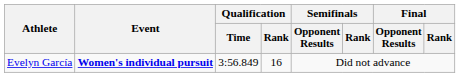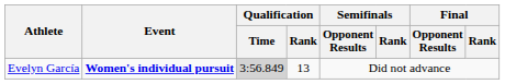Evelyn García | Qualification / Time: no background -> lightgrey background
Evelyn García | Qualification / Rank: 16 -> 13
